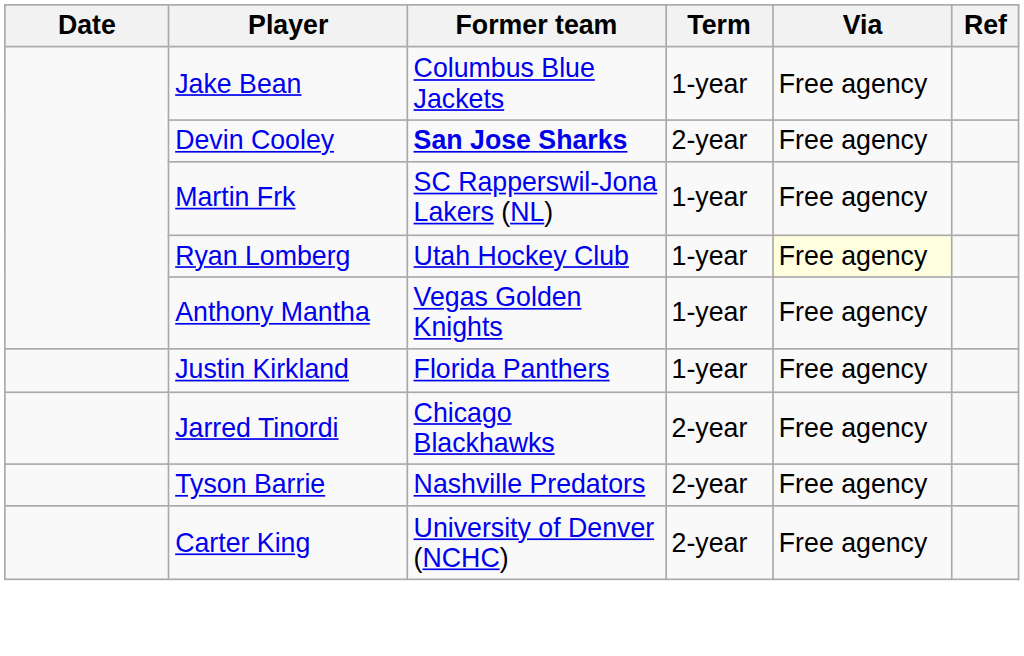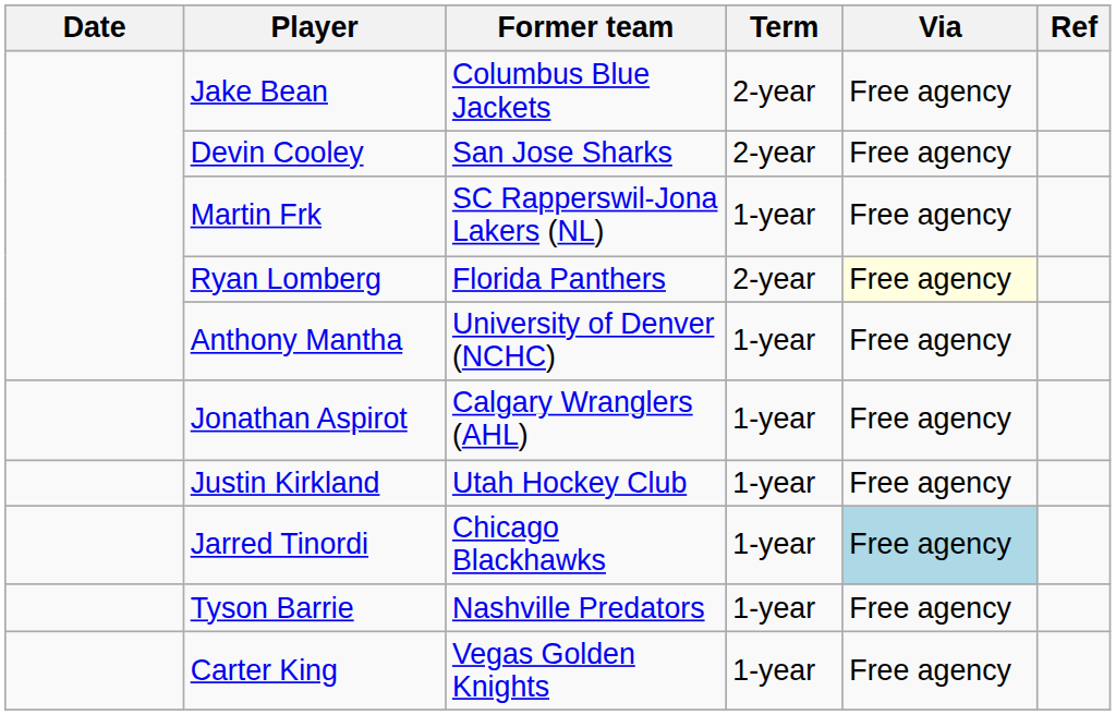Jake Bean | Term: 1-year -> 2-year
Devin Cooley | Former team: bold -> normal
Ryan Lomberg | Former team: Utah Hockey Club -> Florida Panthers
Ryan Lomberg | Term: 1-year -> 2-year
Anthony Mantha | Former team: Vegas Golden Knights -> University of Denver (NCHC)
+ row: Jonathan Aspirot | Calgary Wranglers (AHL) | 1-year | Free agency
Justin Kirkland | Former team: Florida Panthers -> Utah Hockey Club
Jarred Tinordi | Term: 2-year -> 1-year
Jarred Tinordi | Via: no background -> lightblue background
Tyson Barrie | Term: 2-year -> 1-year
Carter King | Former team: University of Denver (NCHC) -> Vegas Golden Knights
Carter King | Term: 2-year -> 1-year
